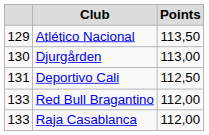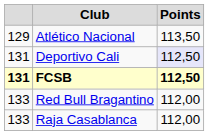- row: 130 | Djurgården | 113,00
Deportivo Cali | Points: no background -> lavender background
+ row: 131 | FCSB | 112,50
